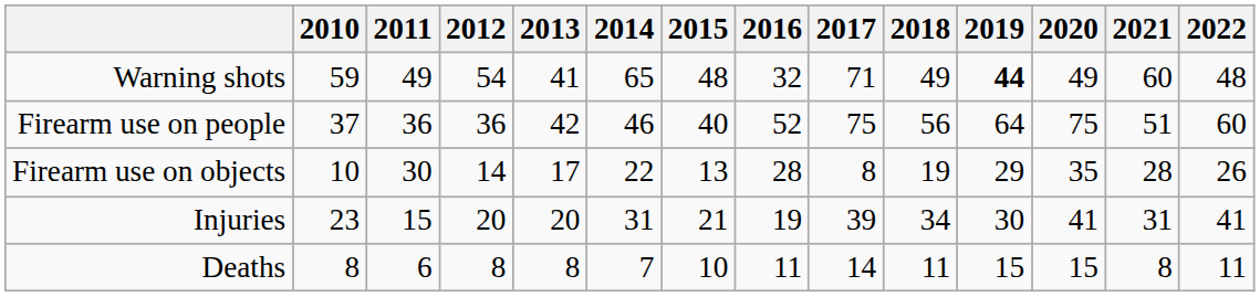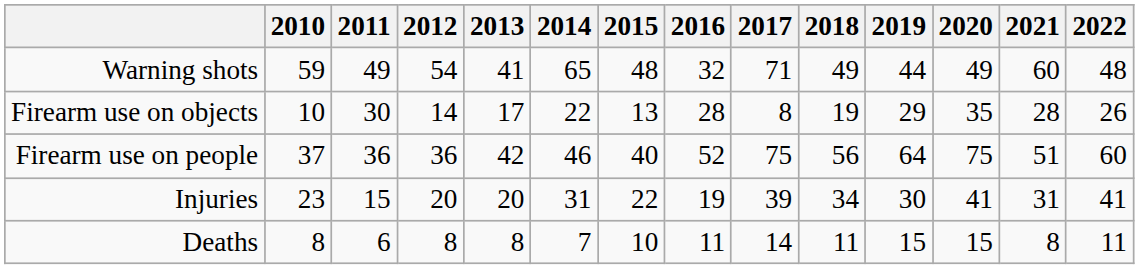Warning shots | 2019: bold -> normal
rows swapped: Firearm use on objects <-> Firearm use on people
Injuries | 2015: 21 -> 22
